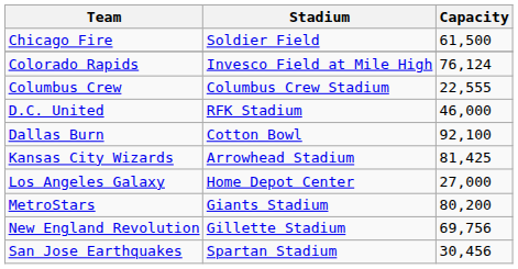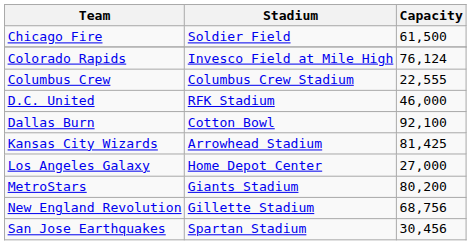New England Revolution | Capacity: 69,756 -> 68,756
